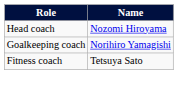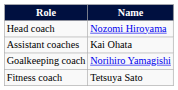+ row: Assistant coaches | Kai Ohata
